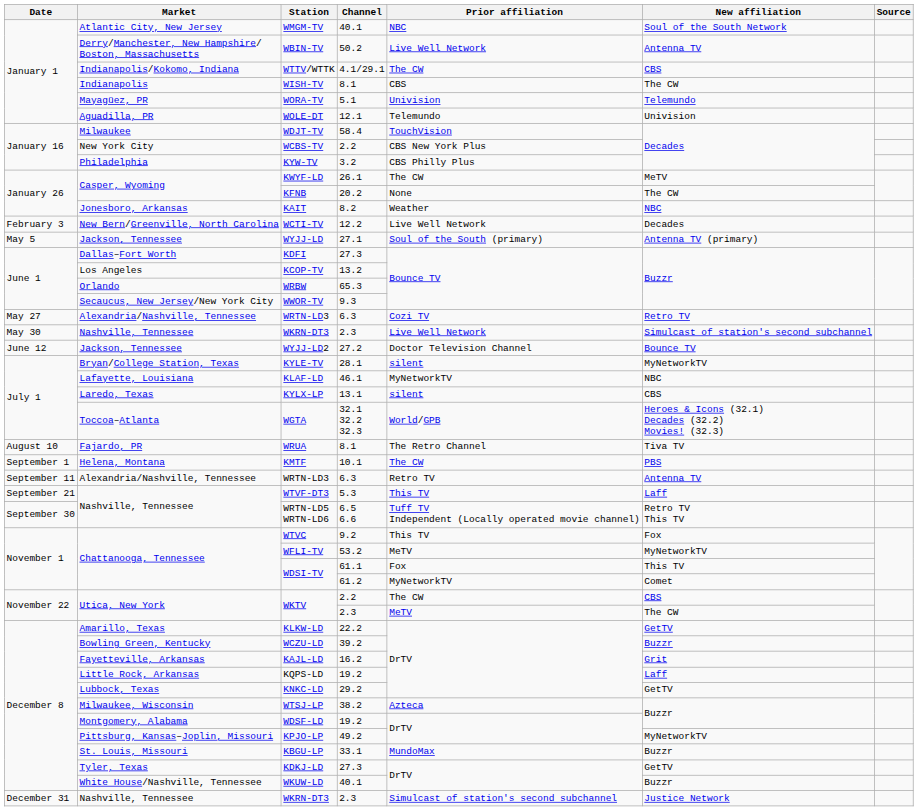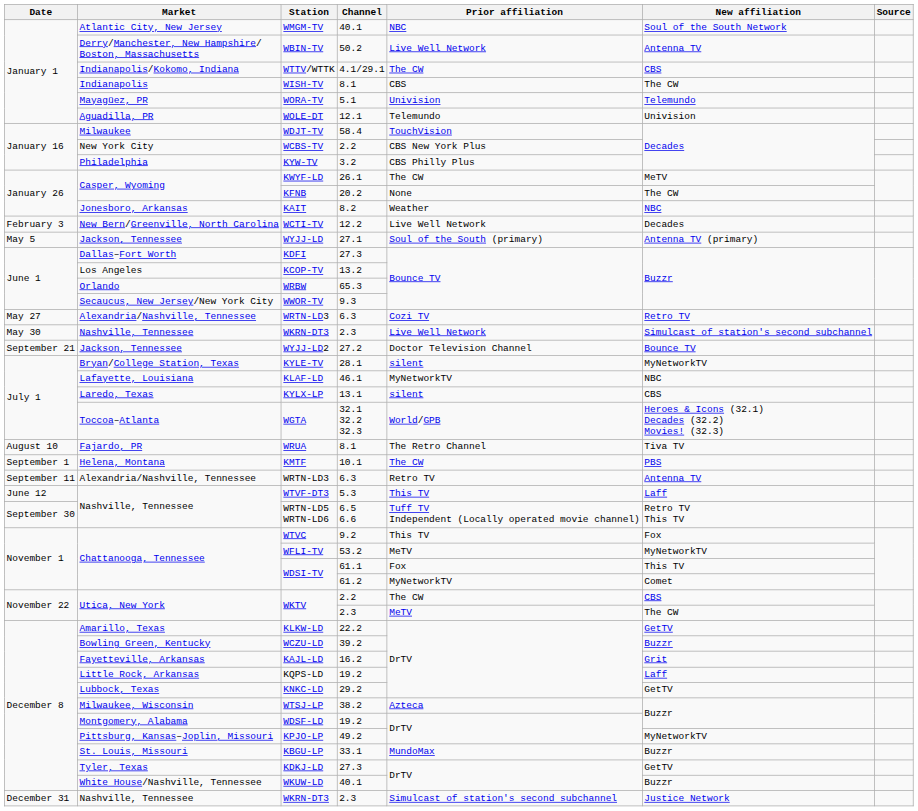WYJJ-LD2 | Date: June 12 -> September 21
WTVF-DT3 | Date: September 21 -> June 12
